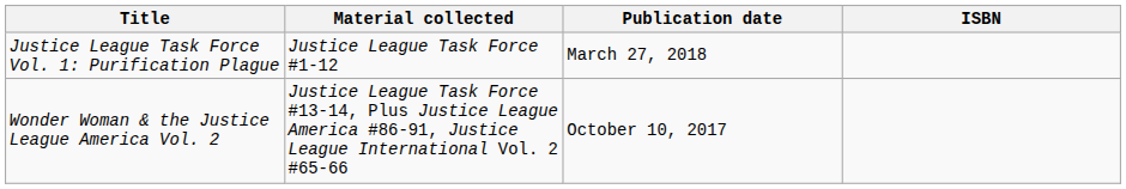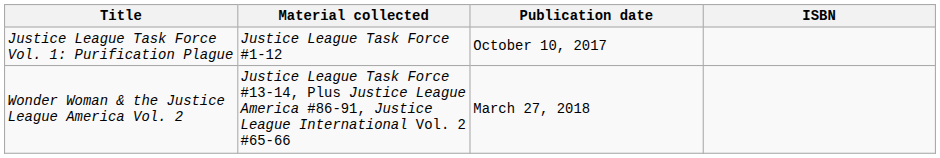Justice League Task Force Vol. 1: Purification Plague | Publication date: March 27, 2018 -> October 10, 2017
Wonder Woman & the Justice League America Vol. 2 | Publication date: October 10, 2017 -> March 27, 2018
